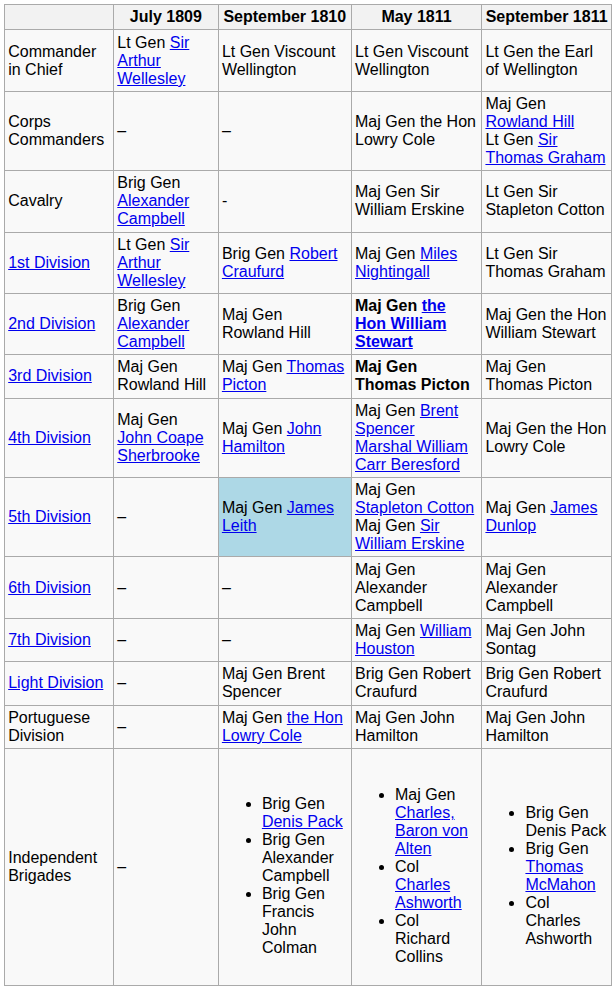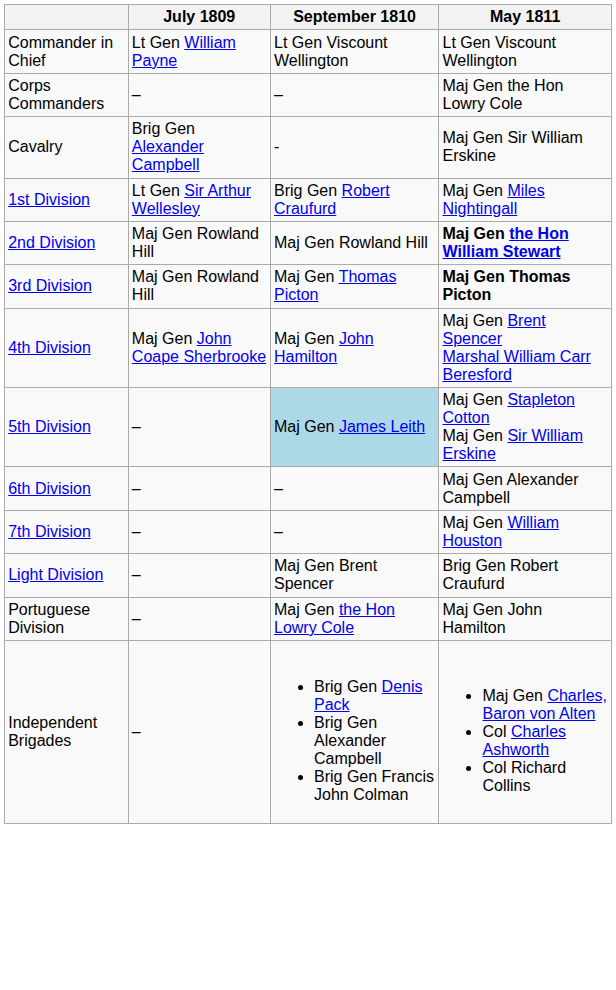- column: September 1811 | Lt Gen the Earl of Wellington | Maj Gen Rowland Hill Lt Gen Sir Thomas Graham | Lt Gen Sir Stapleton Cotton | Lt Gen Sir Thomas Graham | Maj Gen the Hon William Stewart | Maj Gen Thomas Picton | Maj Gen the Hon Lowry Cole | Maj Gen James Dunlop | Maj Gen Alexander Campbell | Maj Gen John Sontag | Brig Gen Robert Craufurd | Maj Gen John Hamilton | Brig Gen Denis Pack Brig Gen Thomas McMahon Col Charles Ashworth
Commander in Chief | July 1809: Lt Gen Sir Arthur Wellesley -> Lt Gen William Payne
2nd Division | July 1809: Brig Gen Alexander Campbell -> Maj Gen Rowland Hill
